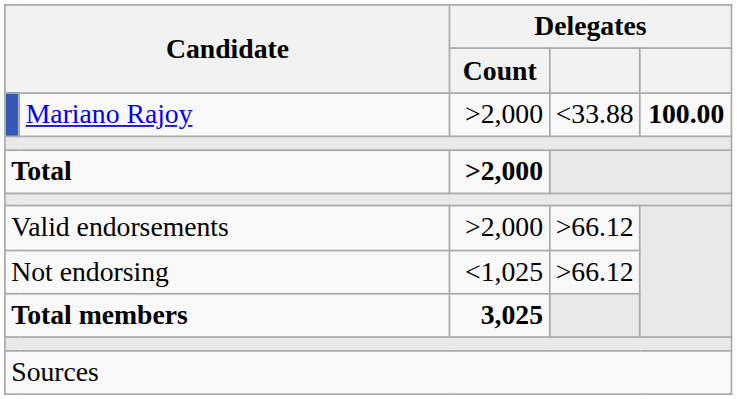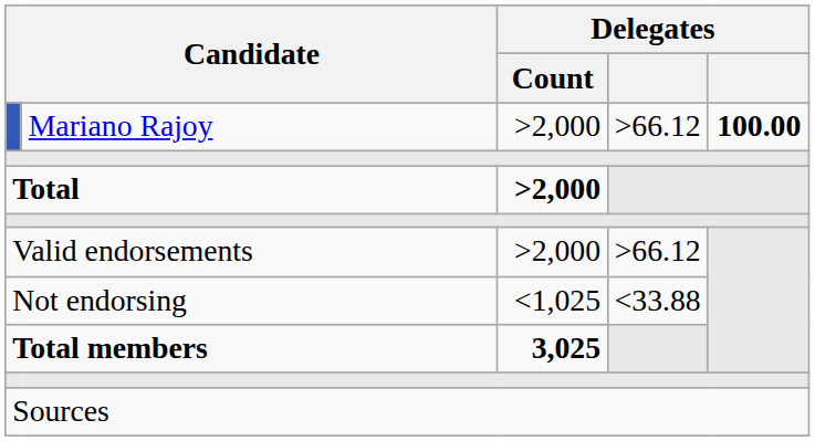Mariano Rajoy | column 4: <33.88 -> >66.12
Not endorsing | column 4: >66.12 -> <33.88
